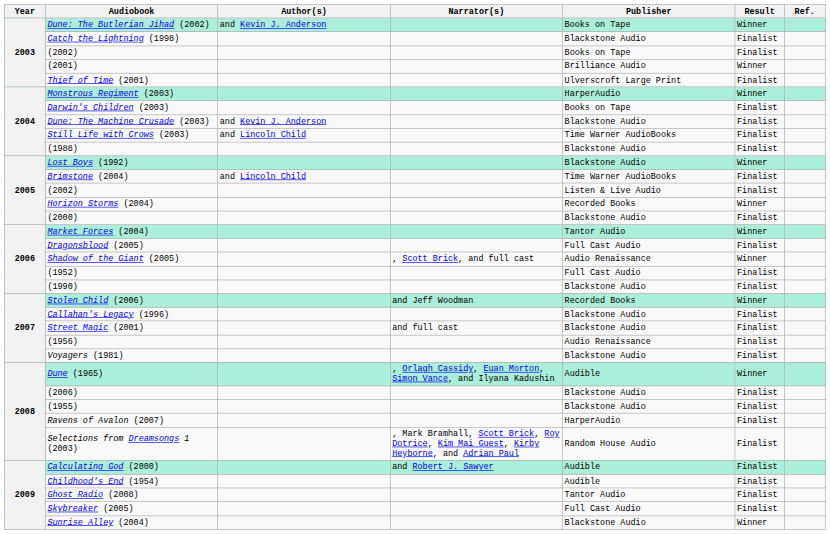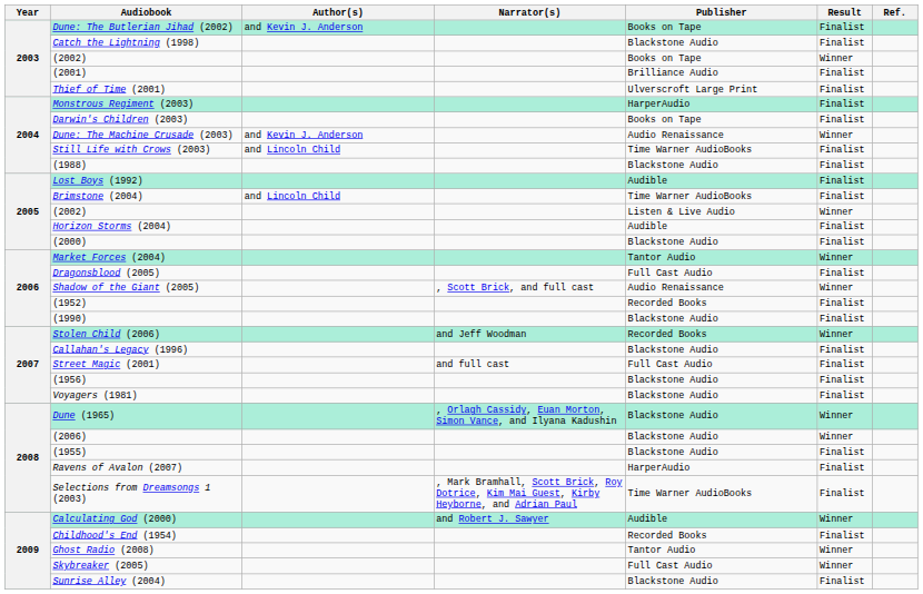Dune: The Butlerian Jihad (2002) | Result: Winner -> Finalist
2003 / (2002) | Result: Finalist -> Winner
(2001) | Result: Winner -> Finalist
Monstrous Regiment (2003) | Result: Winner -> Finalist
Dune: The Machine Crusade (2003) | Publisher: Blackstone Audio -> Audio Renaissance
Dune: The Machine Crusade (2003) | Result: Finalist -> Winner
Lost Boys (1992) | Publisher: Blackstone Audio -> Audible
Lost Boys (1992) | Result: Winner -> Finalist
2005 / (2002) | Result: Finalist -> Winner
Horizon Storms (2004) | Publisher: Recorded Books -> Audible
Horizon Storms (2004) | Result: Winner -> Finalist
(1952) | Publisher: Full Cast Audio -> Recorded Books
Street Magic (2001) | Publisher: Blackstone Audio -> Full Cast Audio
(1956) | Publisher: Audio Renaissance -> Blackstone Audio
Dune (1965) | Publisher: Audible -> Blackstone Audio
(2006) | Result: Finalist -> Winner
Selections from Dreamsongs 1 (2003) | Publisher: Random House Audio -> Time Warner AudioBooks
Calculating God (2000) | Result: Finalist -> Winner
Childhood's End (1954) | Publisher: Audible -> Recorded Books
Ghost Radio (2008) | Result: Finalist -> Winner
Skybreaker (2005) | Result: Finalist -> Winner
Sunrise Alley (2004) | Result: Winner -> Finalist
